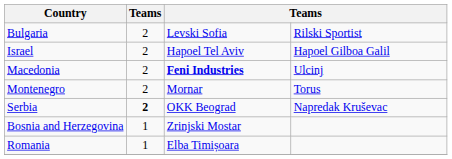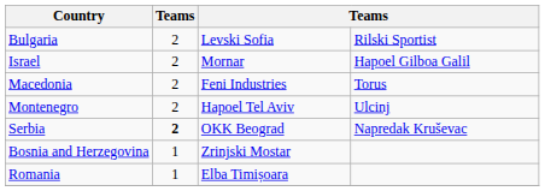Israel | column 3: Hapoel Tel Aviv -> Mornar
Macedonia | column 3: bold -> normal
Macedonia | column 4: Ulcinj -> Torus
Montenegro | column 3: Mornar -> Hapoel Tel Aviv
Montenegro | column 4: Torus -> Ulcinj
